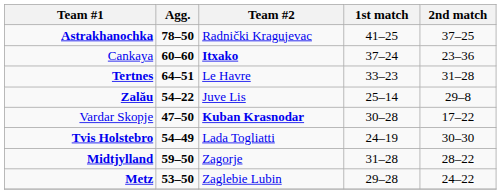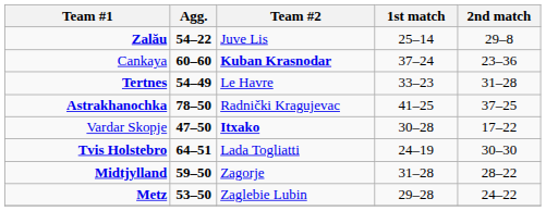rows swapped: Astrakhanochka <-> Zalău
Cankaya | Team #2: Itxako -> Kuban Krasnodar
Tertnes | Agg.: 64–51 -> 54–49
Vardar Skopje | Team #2: Kuban Krasnodar -> Itxako
Tvis Holstebro | Agg.: 54–49 -> 64–51
